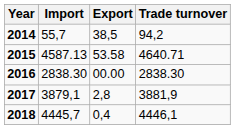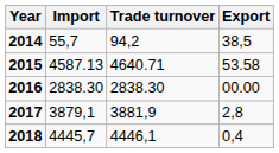columns swapped: Export <-> Trade turnover
